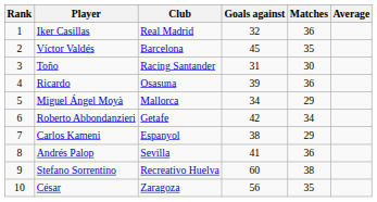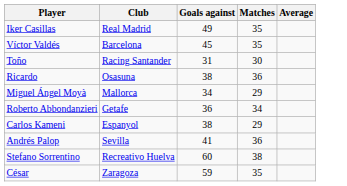- column: Rank | 1 | 2 | 3 | 4 | 5 | 6 | 7 | 8 | 9 | 10
Iker Casillas | Goals against: 32 -> 49
Iker Casillas | Matches: 36 -> 35
Ricardo | Goals against: 39 -> 38
Roberto Abbondanzieri | Goals against: 42 -> 36
César | Goals against: 56 -> 59
